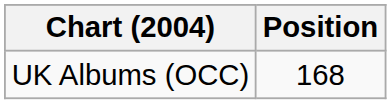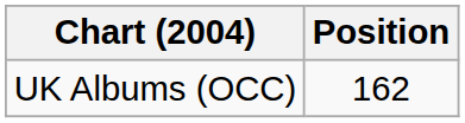UK Albums (OCC) | Position: 168 -> 162
